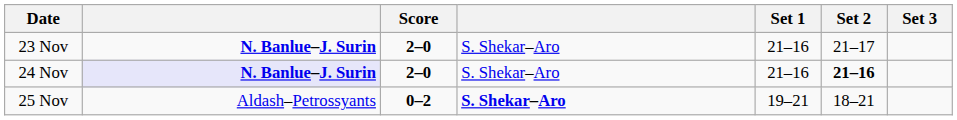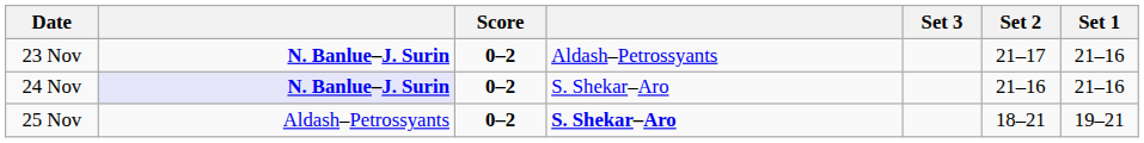columns swapped: Set 1 <-> Set 3
23 Nov | Score: 2–0 -> 0–2
23 Nov | column 4: S. Shekar–Aro -> Aldash–Petrossyants
24 Nov | Score: 2–0 -> 0–2
24 Nov | Set 2: bold -> normal
